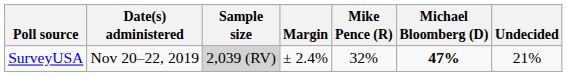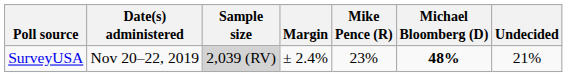SurveyUSA | Mike Pence (R): 32% -> 23%
SurveyUSA | Michael Bloomberg (D): 47% -> 48%
